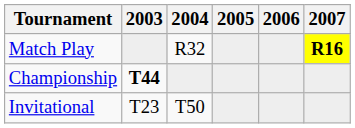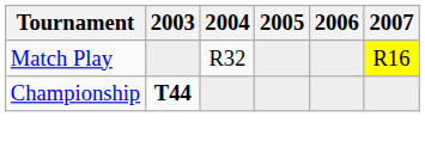Match Play | 2007: bold -> normal
- row: Invitational | T23 | T50
